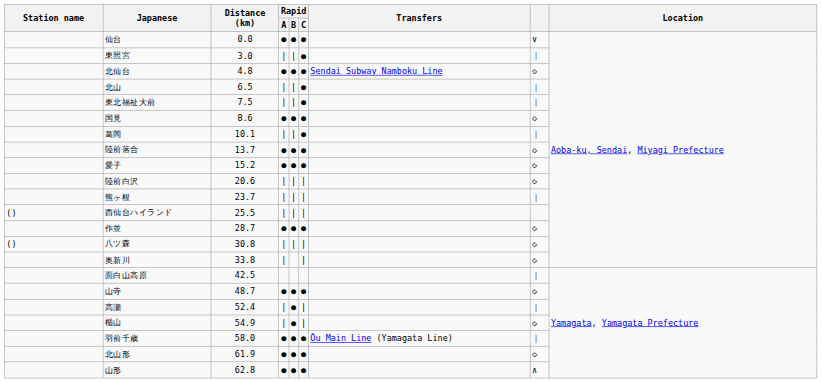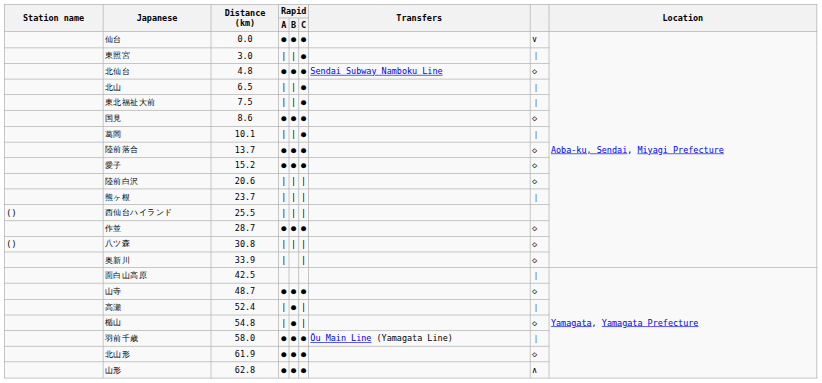奥新川 | Distance (km): 33.8 -> 33.9
楯山 | Distance (km): 54.9 -> 54.8
